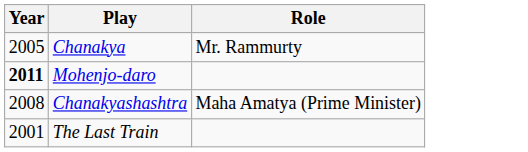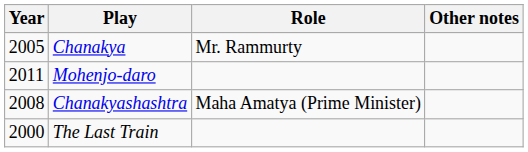+ column: Other notes
Mohenjo-daro | Year: bold -> normal
The Last Train | Year: 2001 -> 2000
